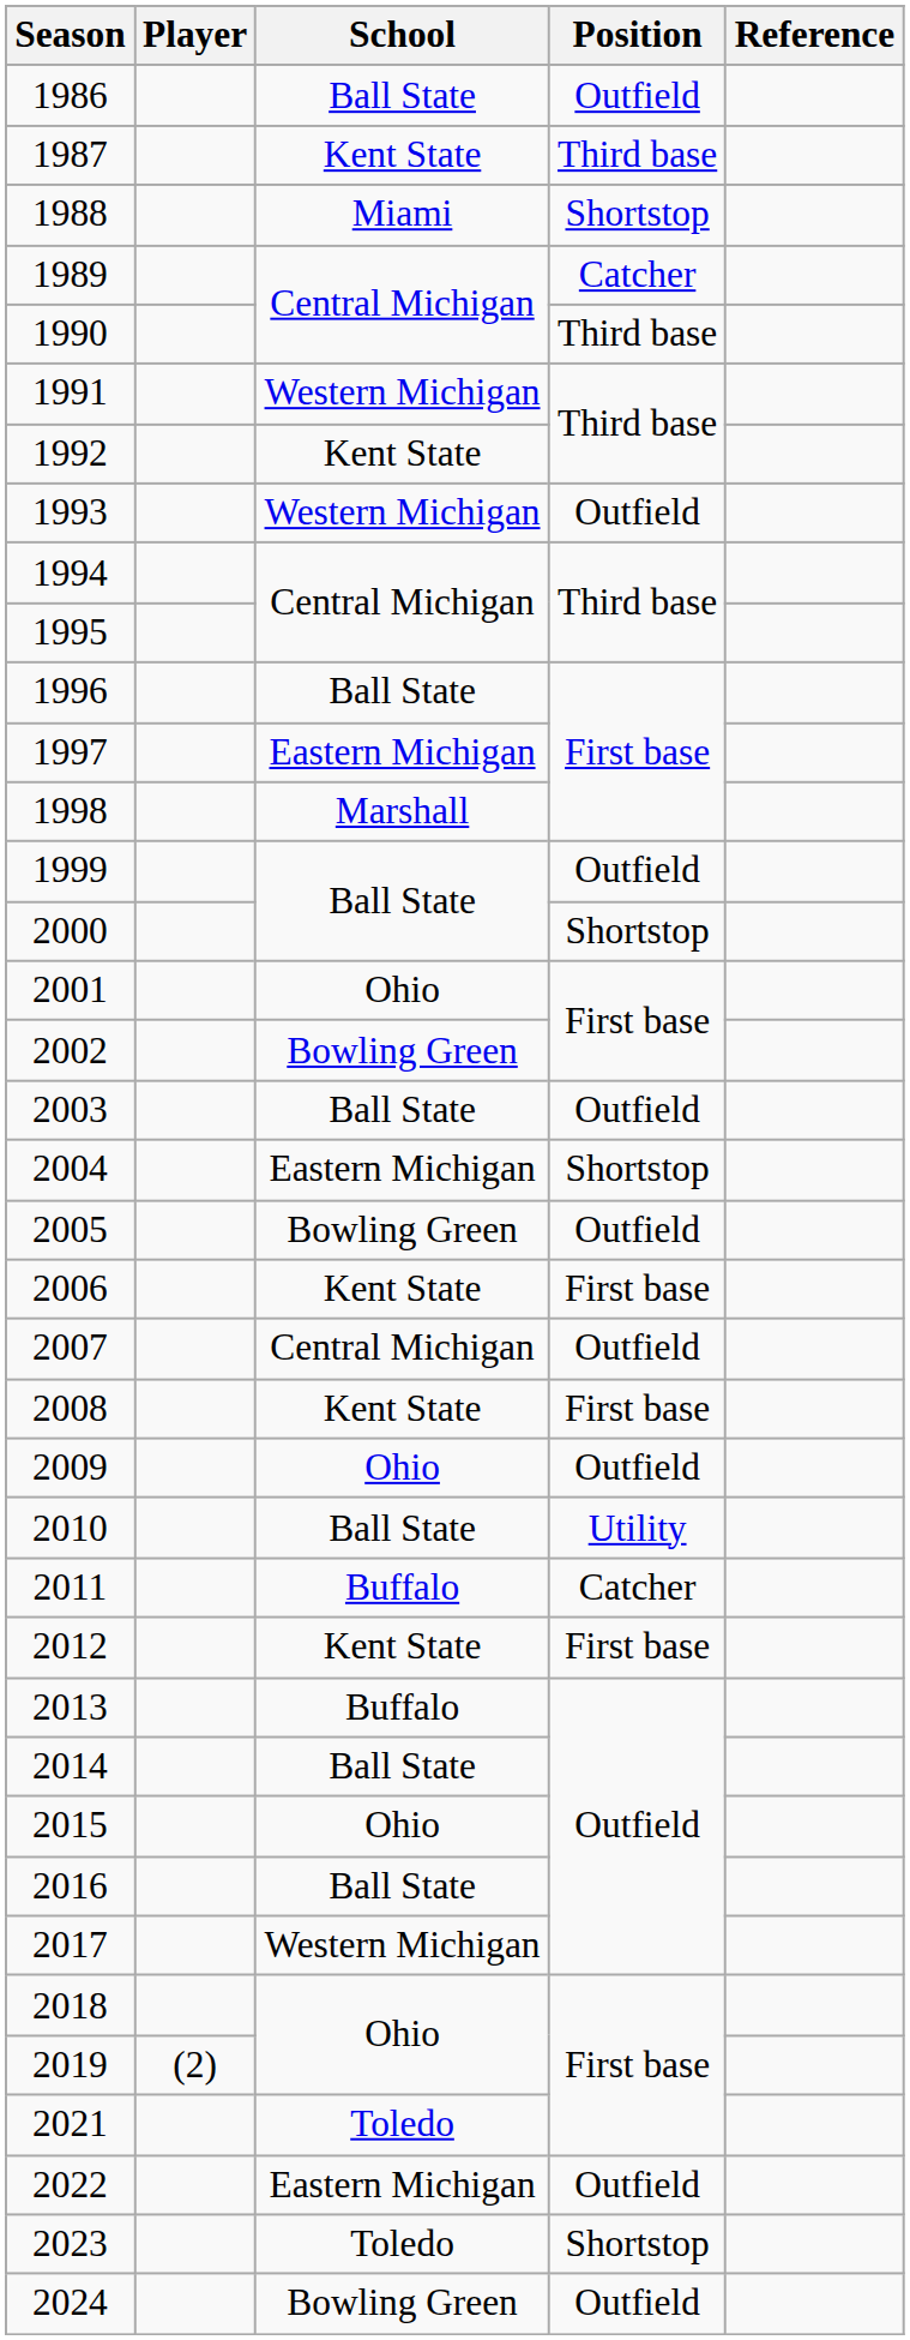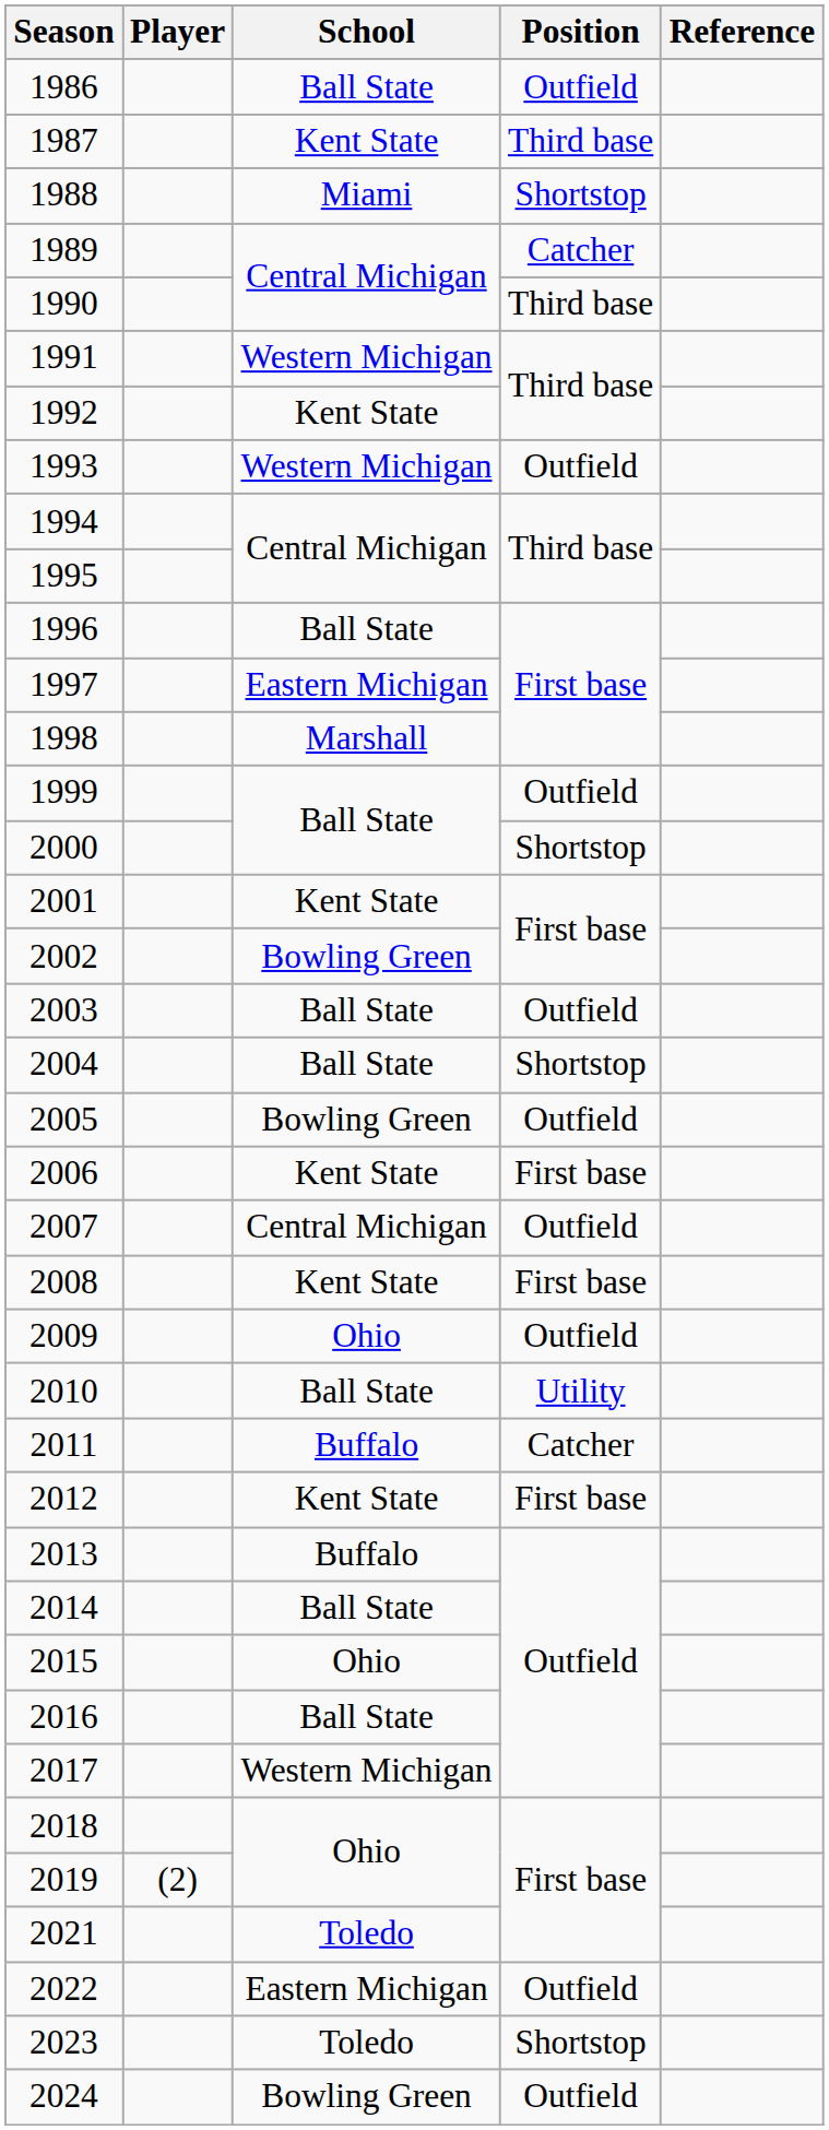2001 | School: Ohio -> Kent State
2004 | School: Eastern Michigan -> Ball State
